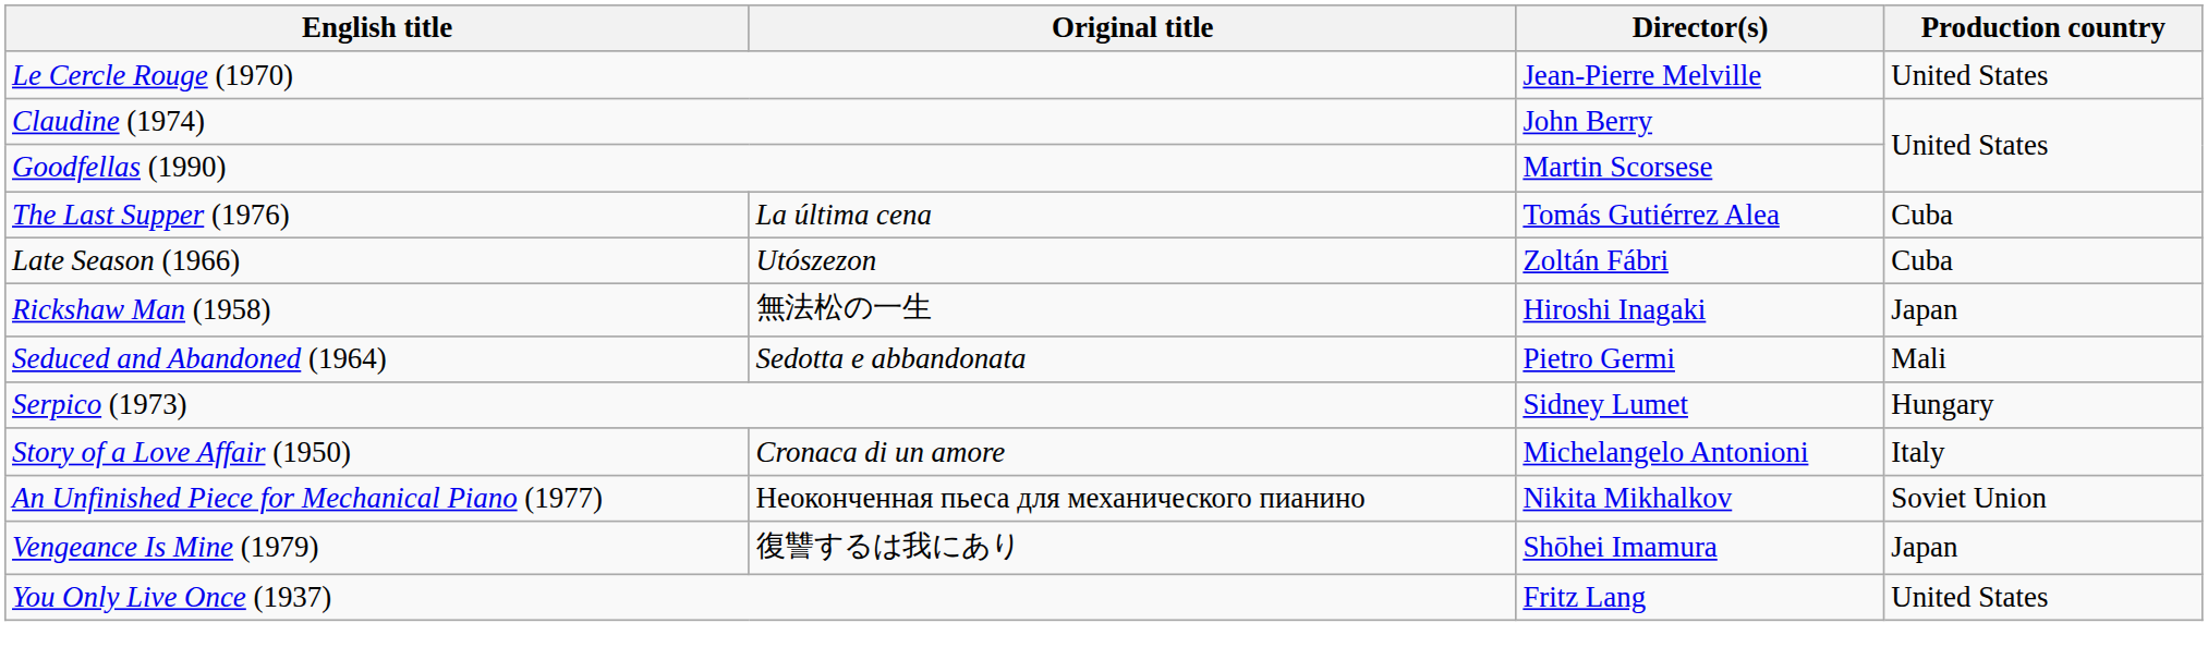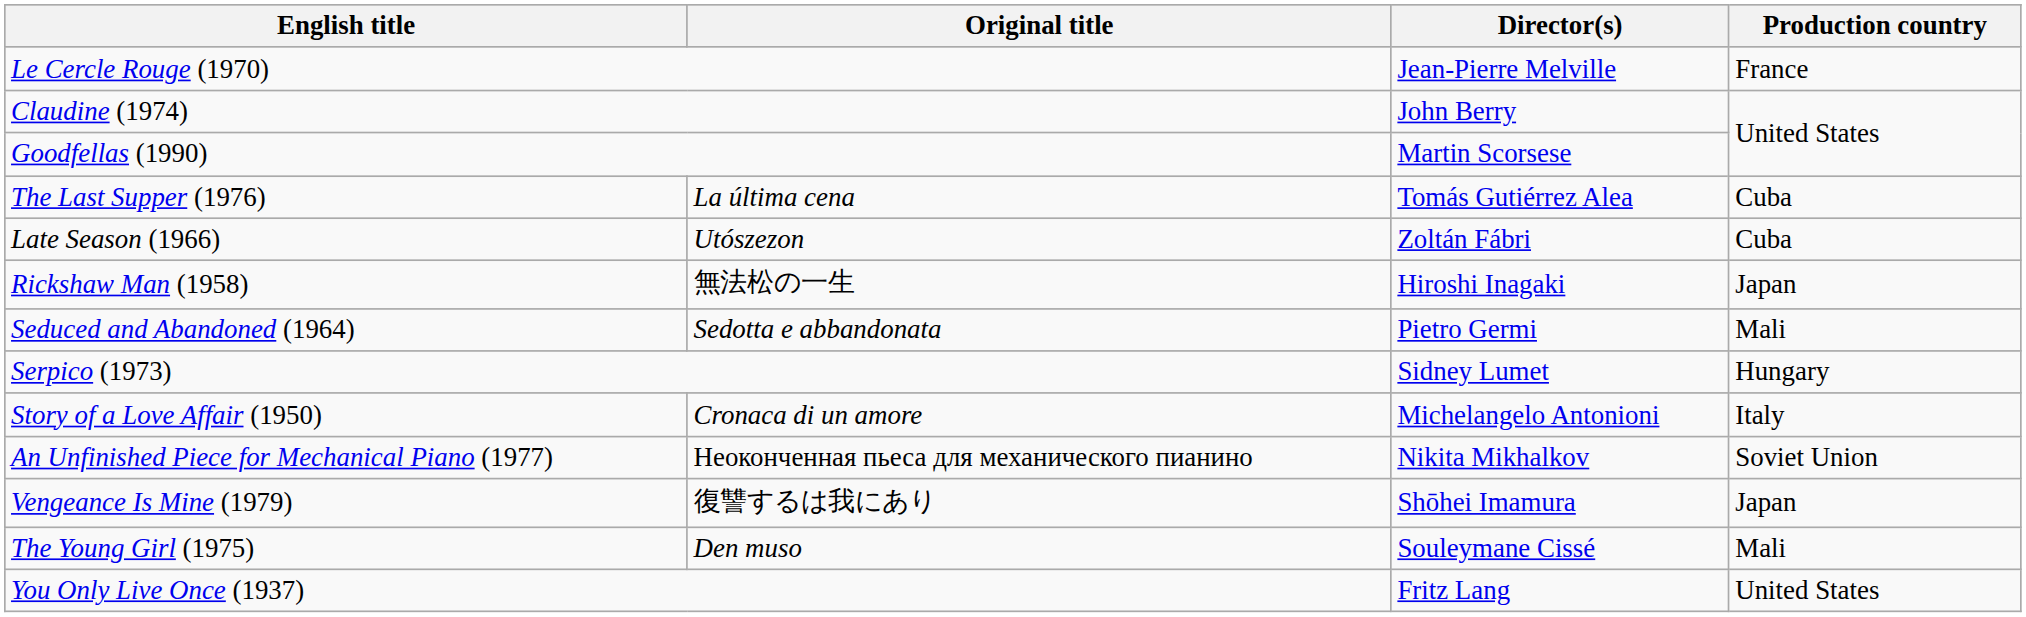Le Cercle Rouge (1970) | Production country: United States -> France
+ row: The Young Girl (1975) | Den muso | Souleymane Cissé | Mali
